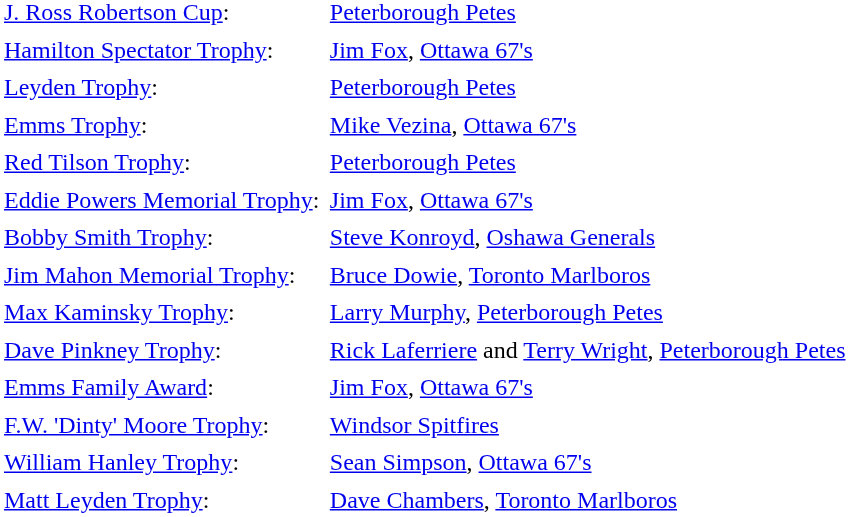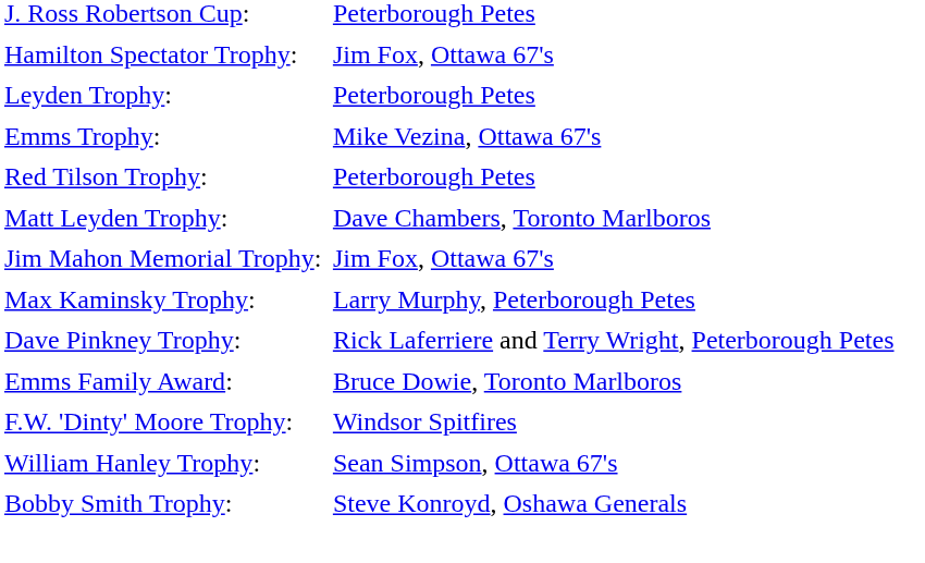- row: Eddie Powers Memorial Trophy: | Jim Fox, Ottawa 67's
rows swapped: Matt Leyden Trophy: <-> Bobby Smith Trophy:
Jim Mahon Memorial Trophy: | column 2: Bruce Dowie, Toronto Marlboros -> Jim Fox, Ottawa 67's
Emms Family Award: | column 2: Jim Fox, Ottawa 67's -> Bruce Dowie, Toronto Marlboros
